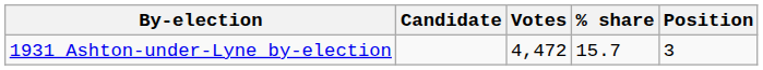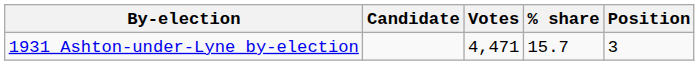1931 Ashton-under-Lyne by-election | Votes: 4,472 -> 4,471
